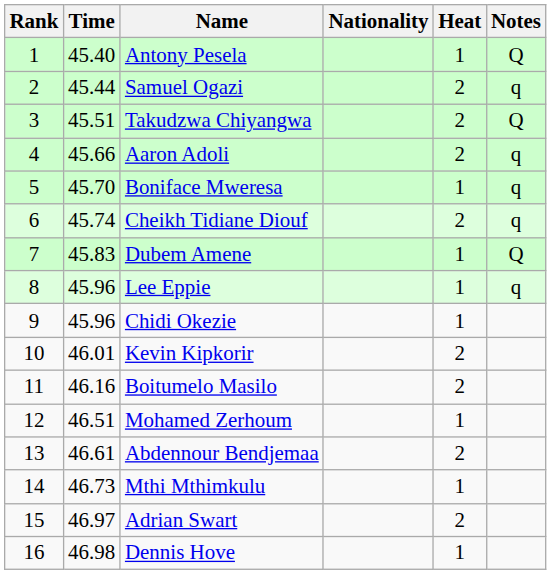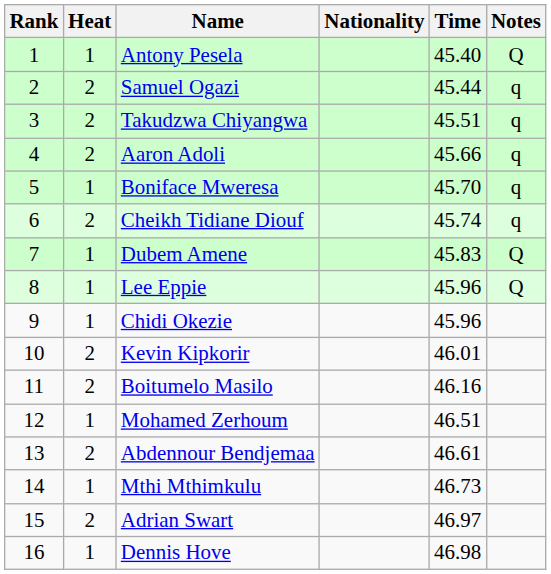columns swapped: Heat <-> Time
Takudzwa Chiyangwa | Notes: Q -> q
Lee Eppie | Notes: q -> Q
